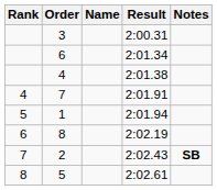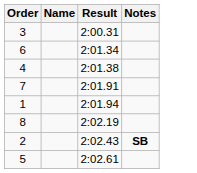- column: Rank | 4 | 5 | 6 | 7 | 8
